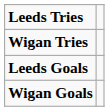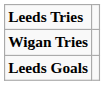- row: Wigan Goals
